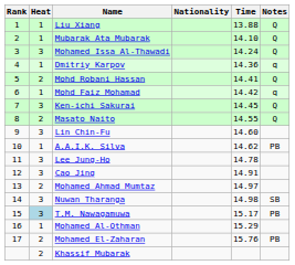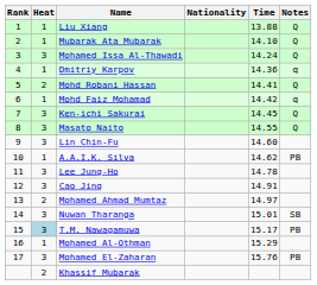Masato Naito | Heat: 2 -> 3
Nuwan Tharanga | Time: 14.98 -> 15.01
Mohamed El-Zaharan | Heat: 2 -> 3
